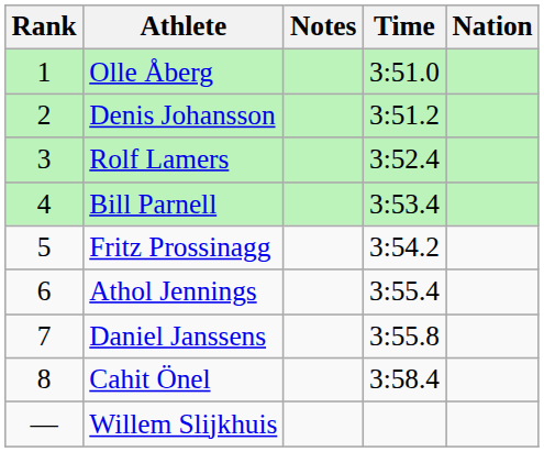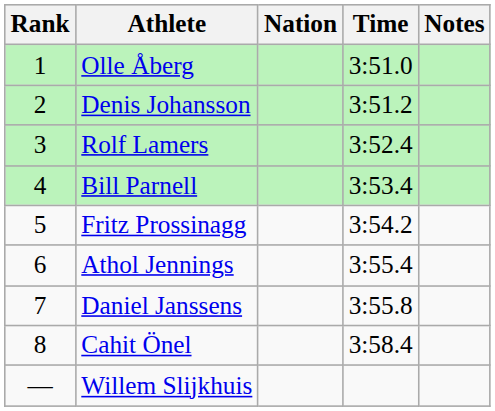columns swapped: Nation <-> Notes
